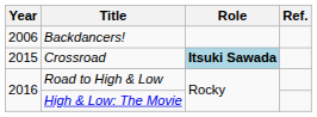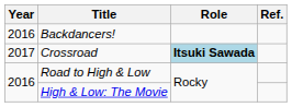Backdancers! | Year: 2006 -> 2016
Crossroad | Year: 2015 -> 2017
